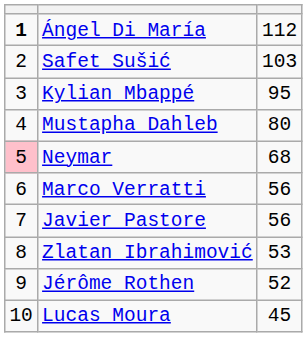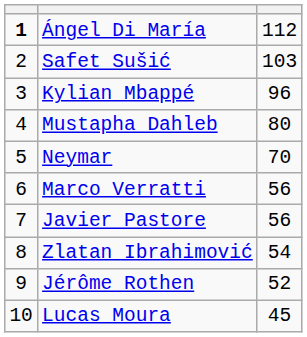Kylian Mbappé | column 3: 95 -> 96
Neymar | column 1: pink background -> no background
Neymar | column 3: 68 -> 70
Zlatan Ibrahimović | column 3: 53 -> 54
